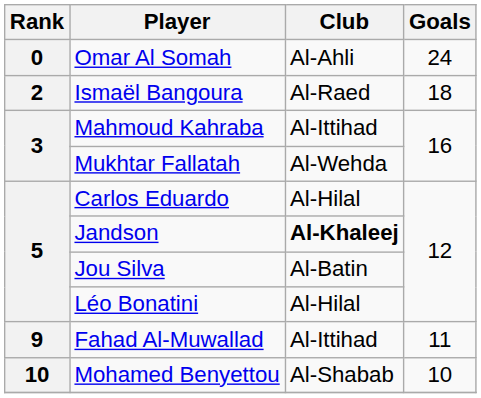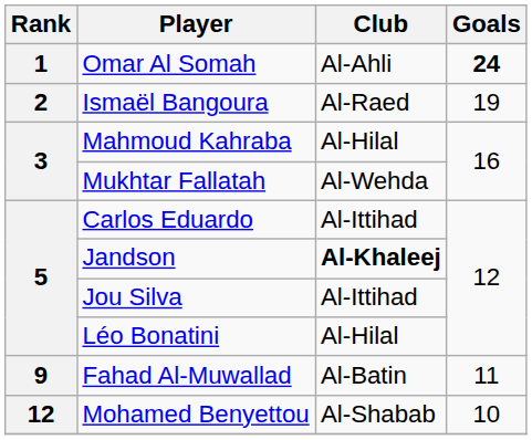Omar Al Somah | Rank: 0 -> 1
Omar Al Somah | Goals: normal -> bold
Ismaël Bangoura | Goals: 18 -> 19
Mahmoud Kahraba | Club: Al-Ittihad -> Al-Hilal
Carlos Eduardo | Club: Al-Hilal -> Al-Ittihad
Jou Silva | Club: Al-Batin -> Al-Ittihad
Fahad Al-Muwallad | Club: Al-Ittihad -> Al-Batin
Mohamed Benyettou | Rank: 10 -> 12
